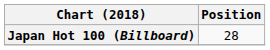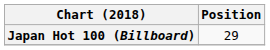Japan Hot 100 (Billboard) | Position: 28 -> 29
